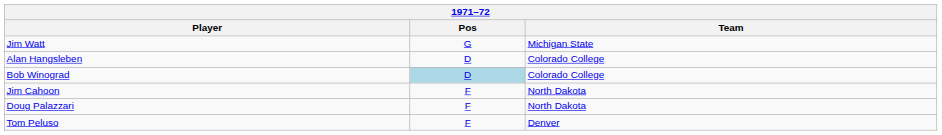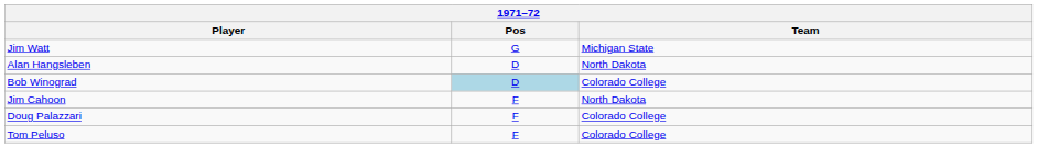Alan Hangsleben | Team: Colorado College -> North Dakota
Doug Palazzari | Team: North Dakota -> Colorado College
Tom Peluso | Team: Denver -> Colorado College
